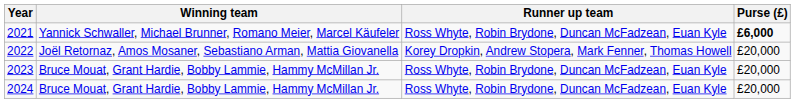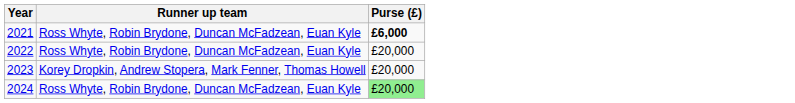- column: Winning team | Yannick Schwaller, Michael Brunner, Romano Meier, Marcel Käufeler | Joël Retornaz, Amos Mosaner, Sebastiano Arman, Mattia Giovanella | Bruce Mouat, Grant Hardie, Bobby Lammie, Hammy McMillan Jr. | Bruce Mouat, Grant Hardie, Bobby Lammie, Hammy McMillan Jr.
2022 | Runner up team: Korey Dropkin, Andrew Stopera, Mark Fenner, Thomas Howell -> Ross Whyte, Robin Brydone, Duncan McFadzean, Euan Kyle
2023 | Runner up team: Ross Whyte, Robin Brydone, Duncan McFadzean, Euan Kyle -> Korey Dropkin, Andrew Stopera, Mark Fenner, Thomas Howell
2024 | Purse (£): no background -> lightgreen background
